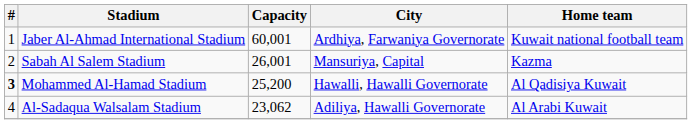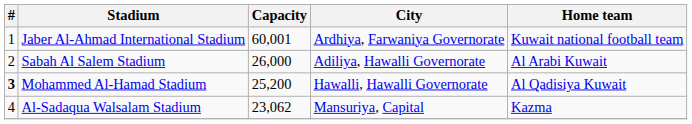Sabah Al Salem Stadium | Capacity: 26,001 -> 26,000
Sabah Al Salem Stadium | City: Mansuriya, Capital -> Adiliya, Hawalli Governorate
Sabah Al Salem Stadium | Home team: Kazma -> Al Arabi Kuwait
Al-Sadaqua Walsalam Stadium | City: Adiliya, Hawalli Governorate -> Mansuriya, Capital
Al-Sadaqua Walsalam Stadium | Home team: Al Arabi Kuwait -> Kazma
